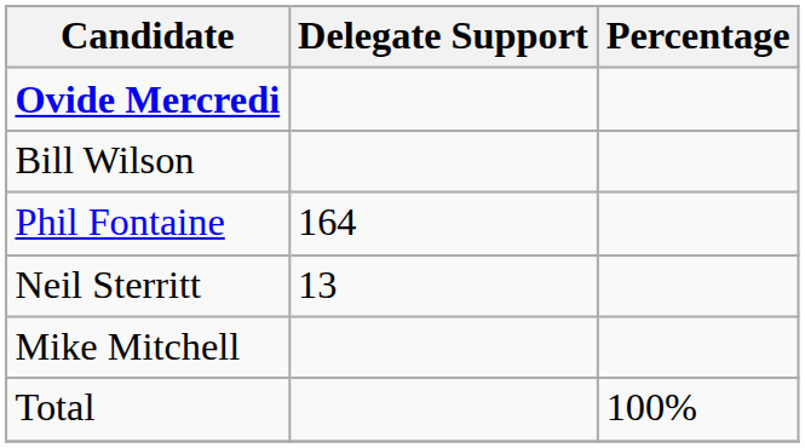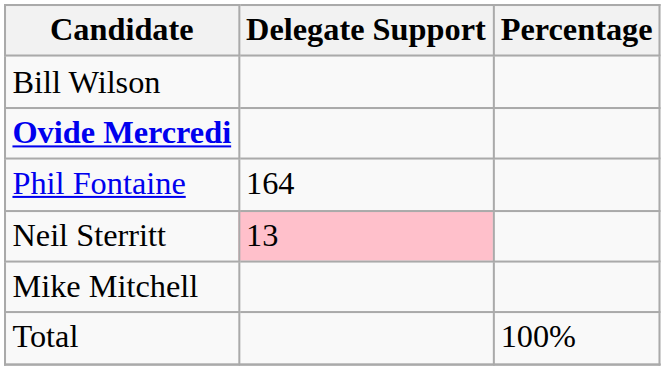rows swapped: Ovide Mercredi <-> Bill Wilson
Neil Sterritt | Delegate Support: no background -> pink background
